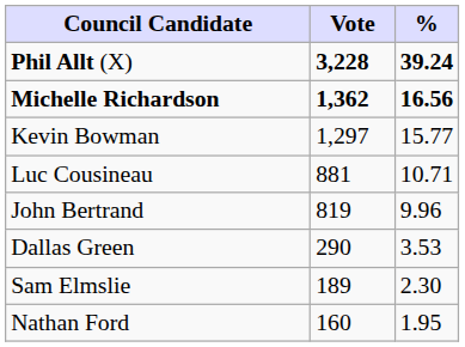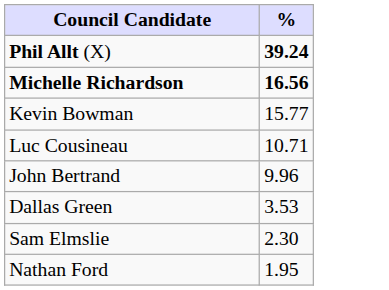- column: Vote | 3,228 | 1,362 | 1,297 | 881 | 819 | 290 | 189 | 160
